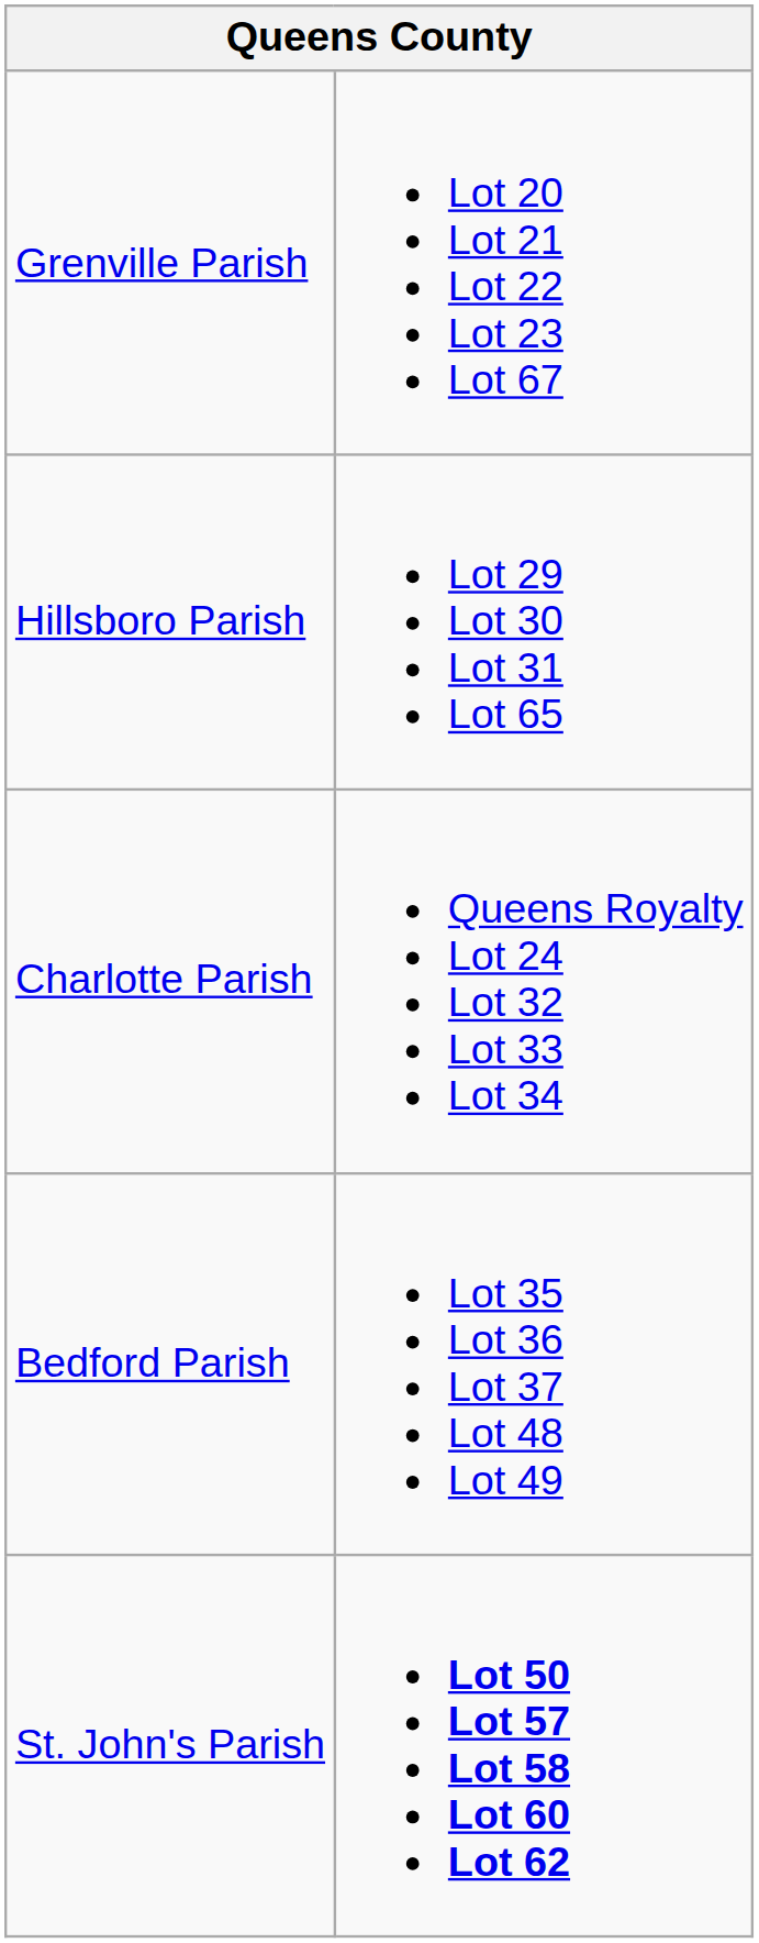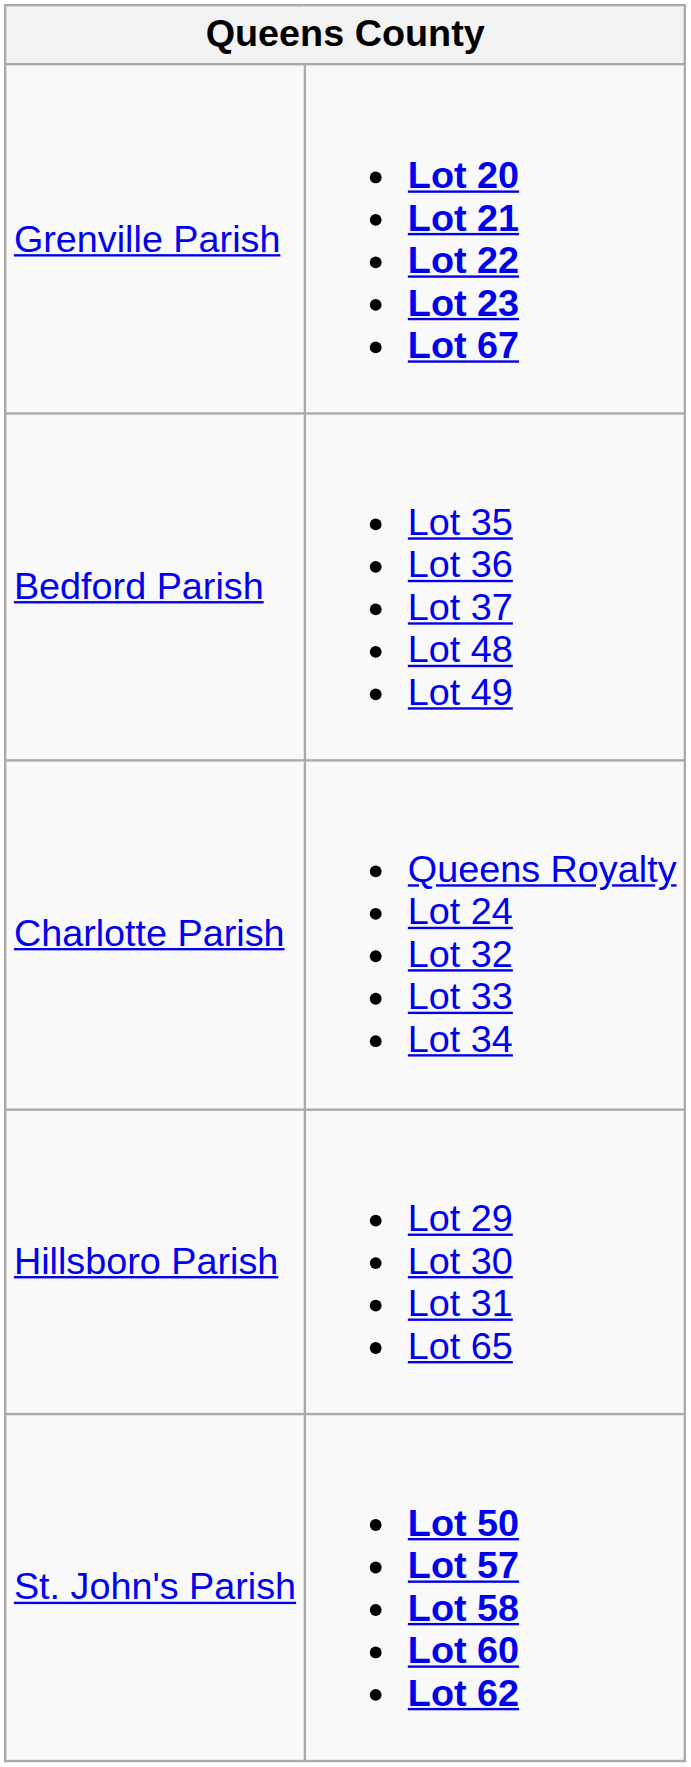Grenville Parish | column 2: normal -> bold
rows swapped: Hillsboro Parish <-> Bedford Parish
